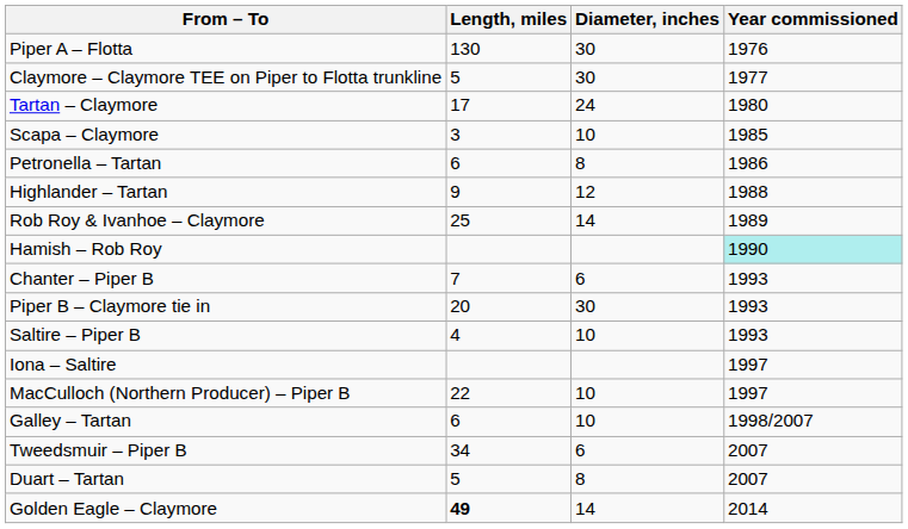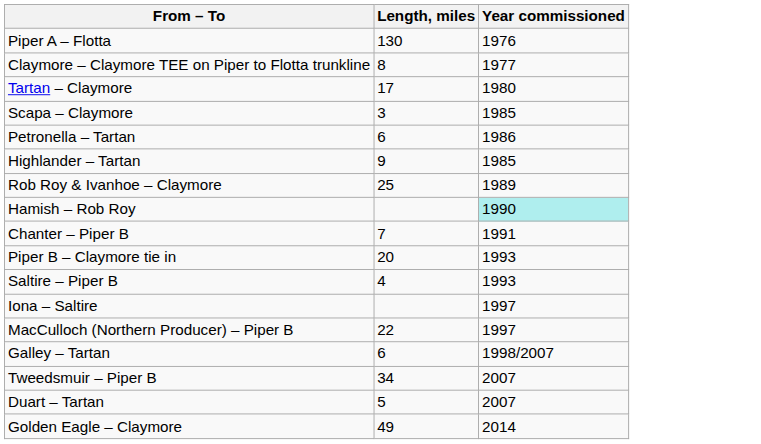- column: Diameter, inches | 30 | 30 | 24 | 10 | 8 | 12 | 14 | 6 | 30 | 10 | 10 | 10 | 6 | 8 | 14
Claymore – Claymore TEE on Piper to Flotta trunkline | Length, miles: 5 -> 8
Highlander – Tartan | Year commissioned: 1988 -> 1985
Chanter – Piper B | Year commissioned: 1993 -> 1991
Golden Eagle – Claymore | Length, miles: bold -> normal
